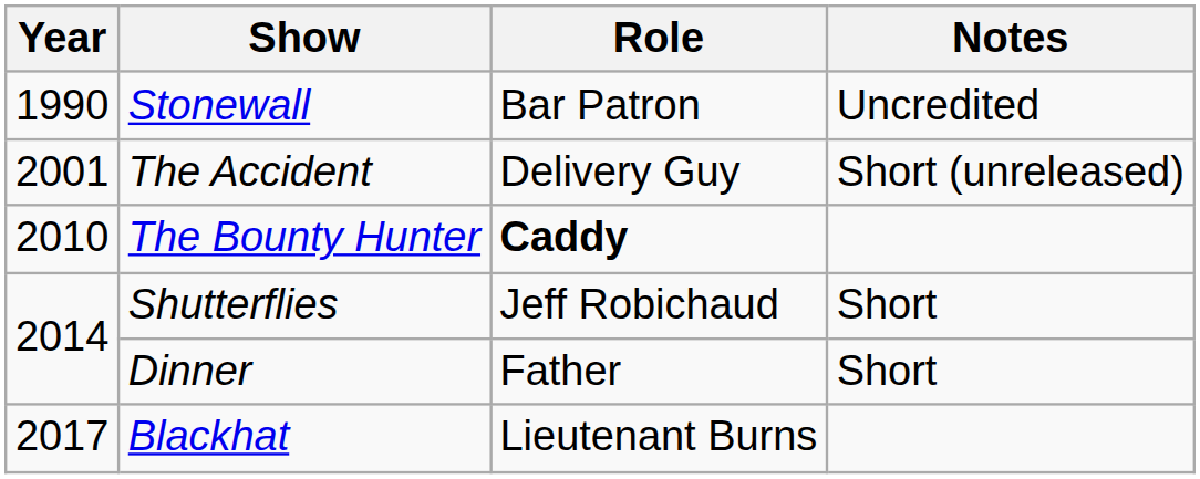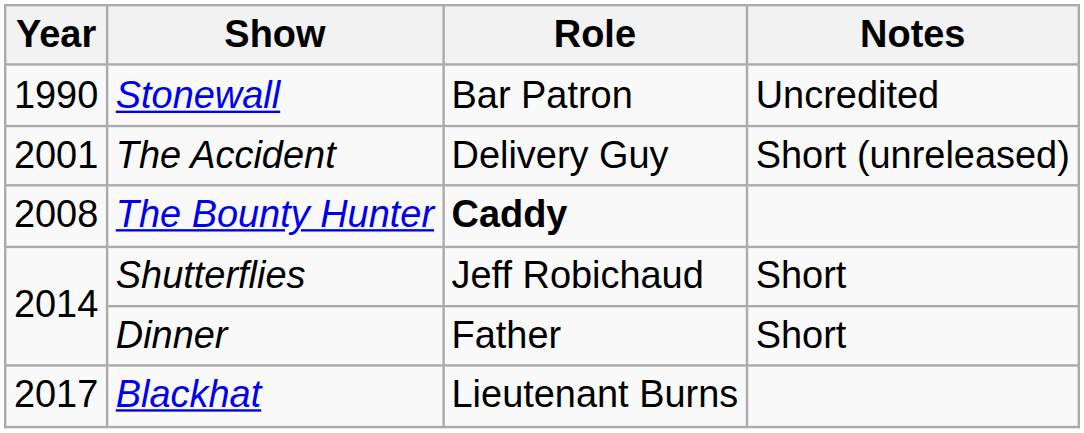The Bounty Hunter | Year: 2010 -> 2008
